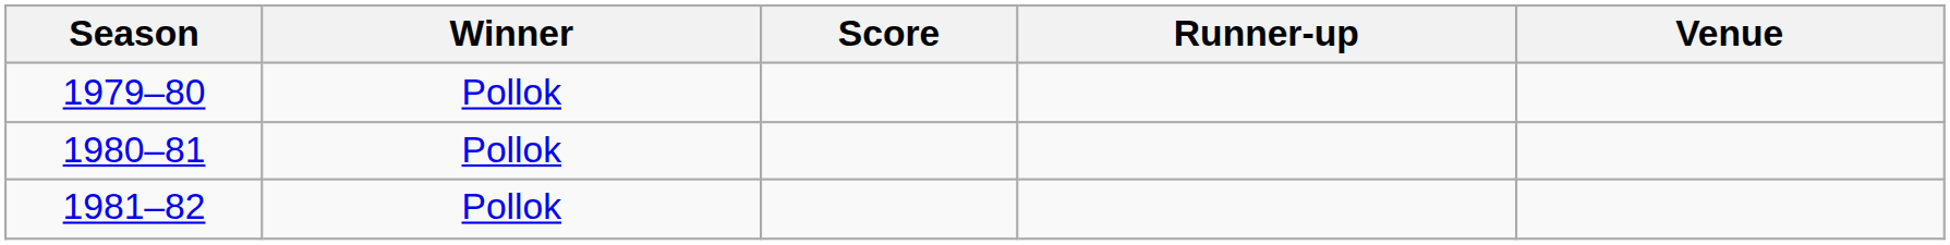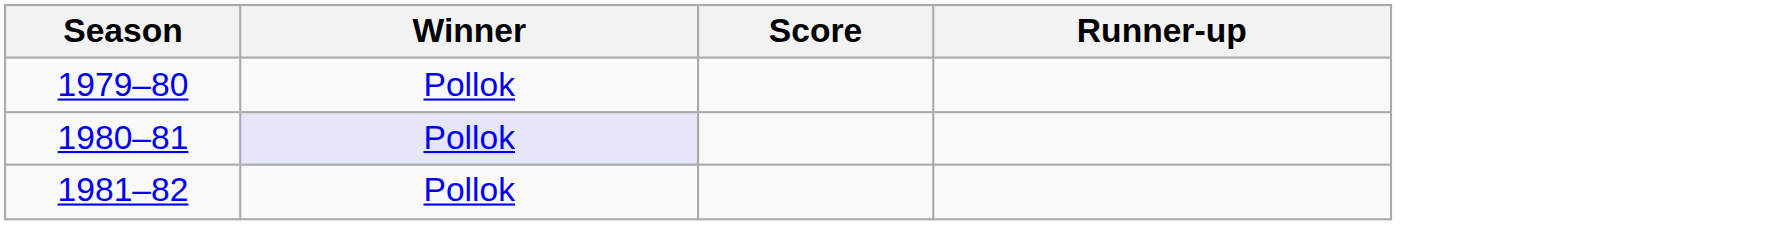- column: Venue
1980–81 | Winner: no background -> lavender background
